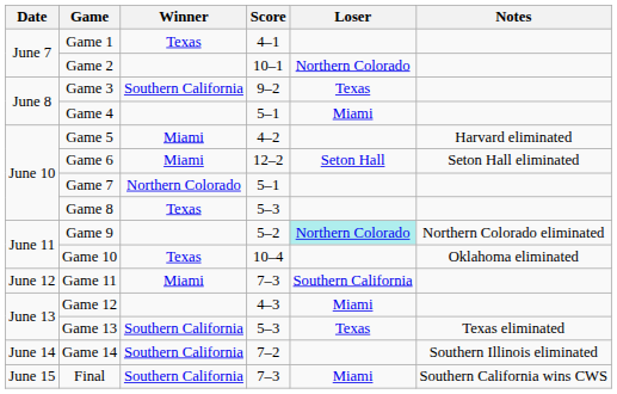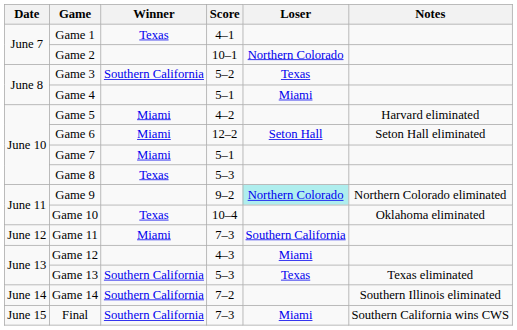Game 3 | Score: 9–2 -> 5–2
Game 7 | Winner: Northern Colorado -> Miami
Game 9 | Score: 5–2 -> 9–2
